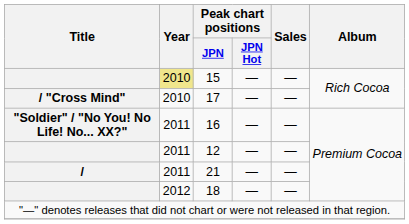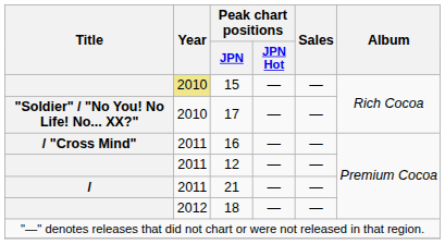17 | Title: / "Cross Mind" -> "Soldier" / "No You! No Life! No... XX?"
16 | Title: "Soldier" / "No You! No Life! No... XX?" -> / "Cross Mind"
